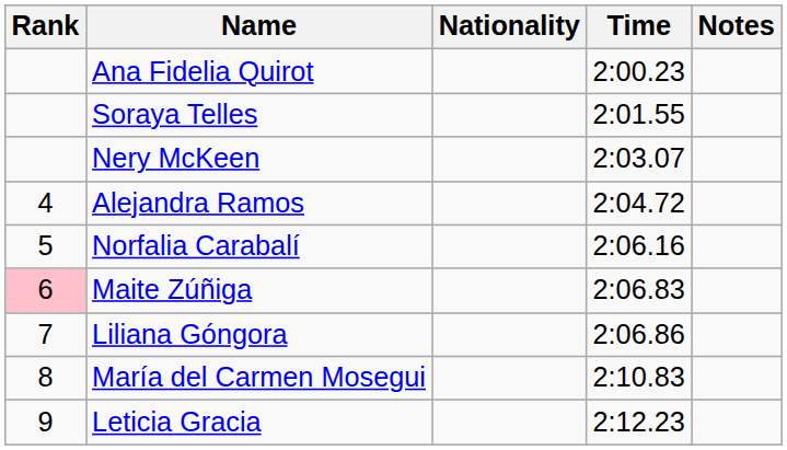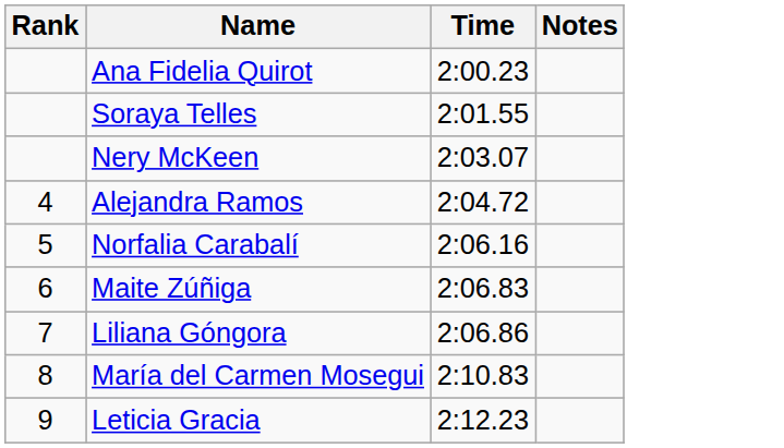- column: Nationality
Maite Zúñiga | Rank: pink background -> no background
